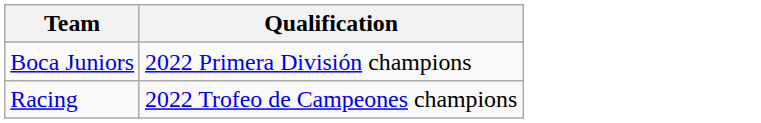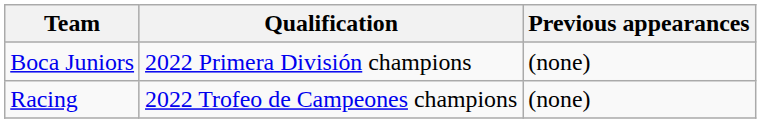+ column: Previous appearances | (none) | (none)
